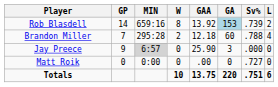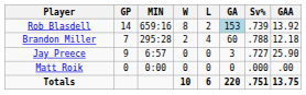columns swapped: L <-> GAA
Jay Preece | MIN: lightgrey background -> no background
Jay Preece | Sv%: .000 -> .727
Matt Roik | Sv%: .727 -> .000
